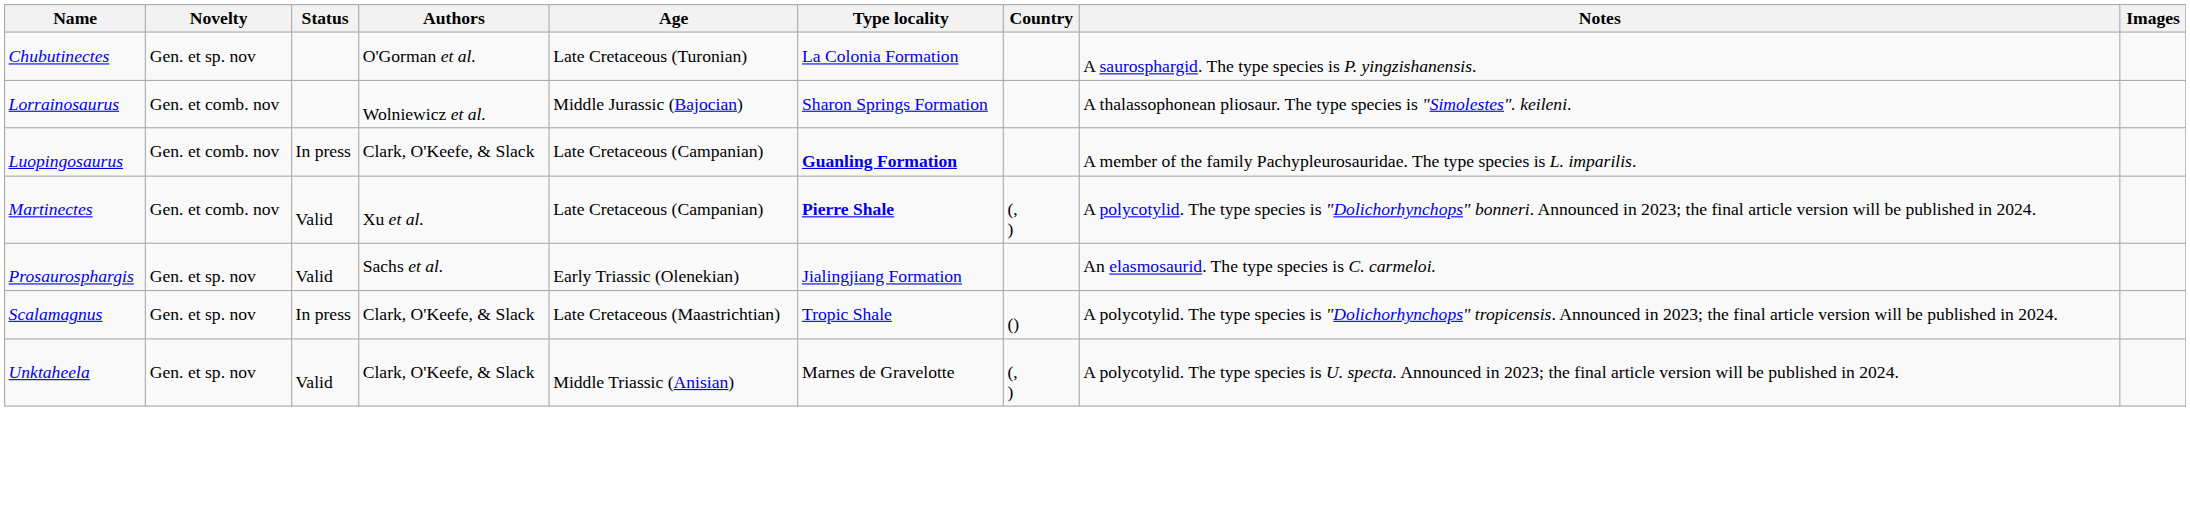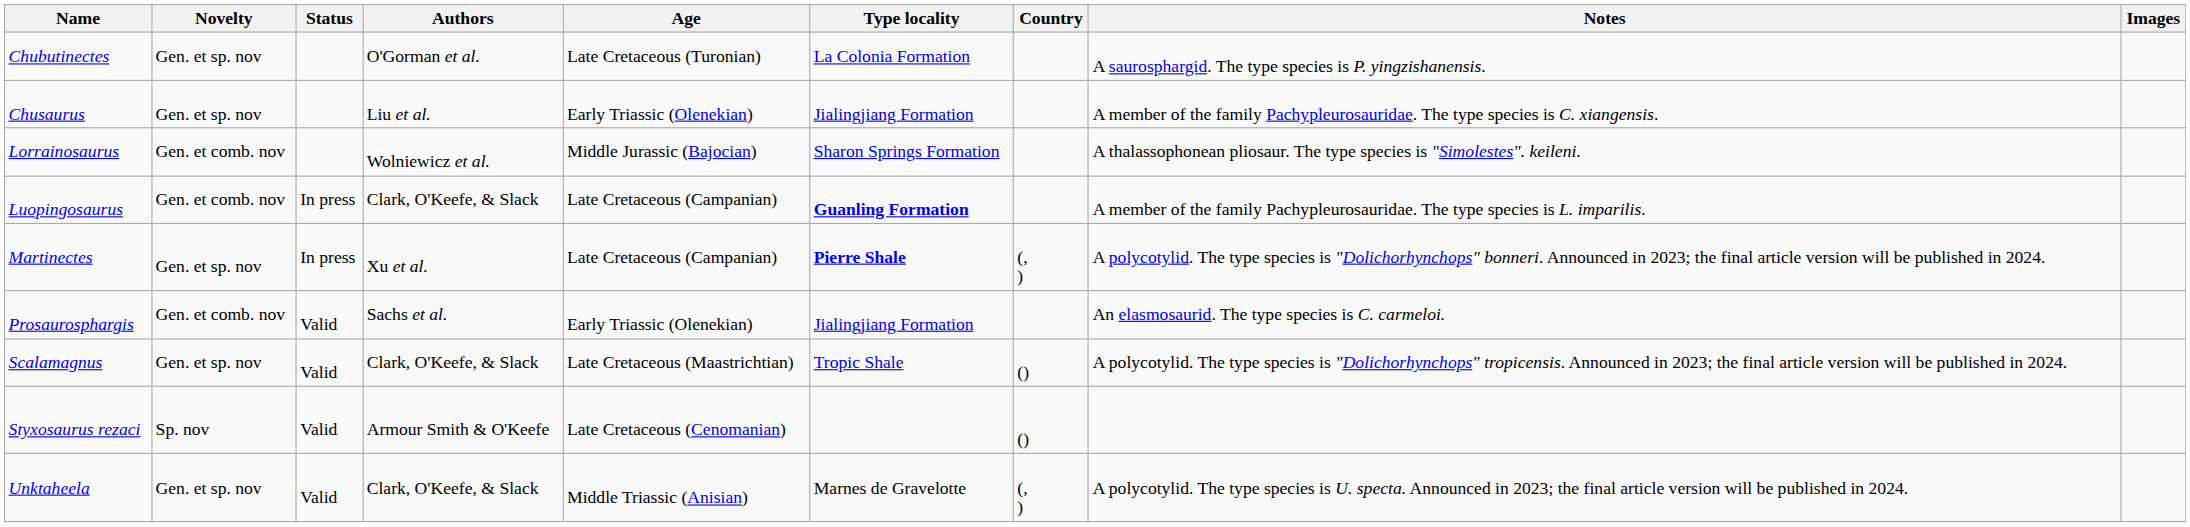+ row: Chusaurus | Gen. et sp. nov | Liu et al. | Early Triassic (Olenekian) | Jialingjiang Formation | A member of the family Pachypleurosauridae. The type species is C. xiangensis.
Martinectes | Novelty: Gen. et comb. nov -> Gen. et sp. nov
Martinectes | Status: Valid -> In press
Prosaurosphargis | Novelty: Gen. et sp. nov -> Gen. et comb. nov
Scalamagnus | Status: In press -> Valid
+ row: Styxosaurus rezaci | Sp. nov | Valid | Armour Smith & O'Keefe | Late Cretaceous (Cenomanian) | ()
